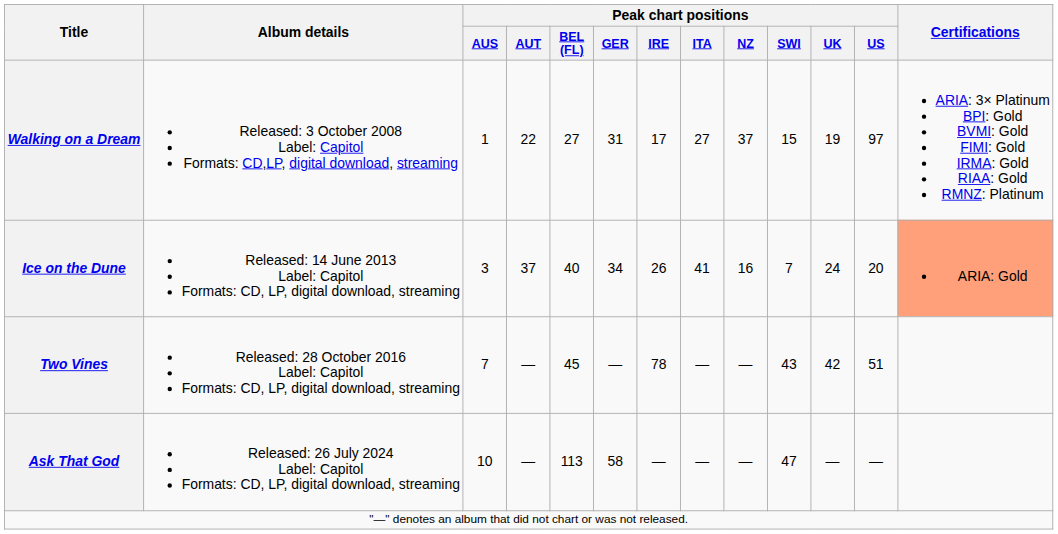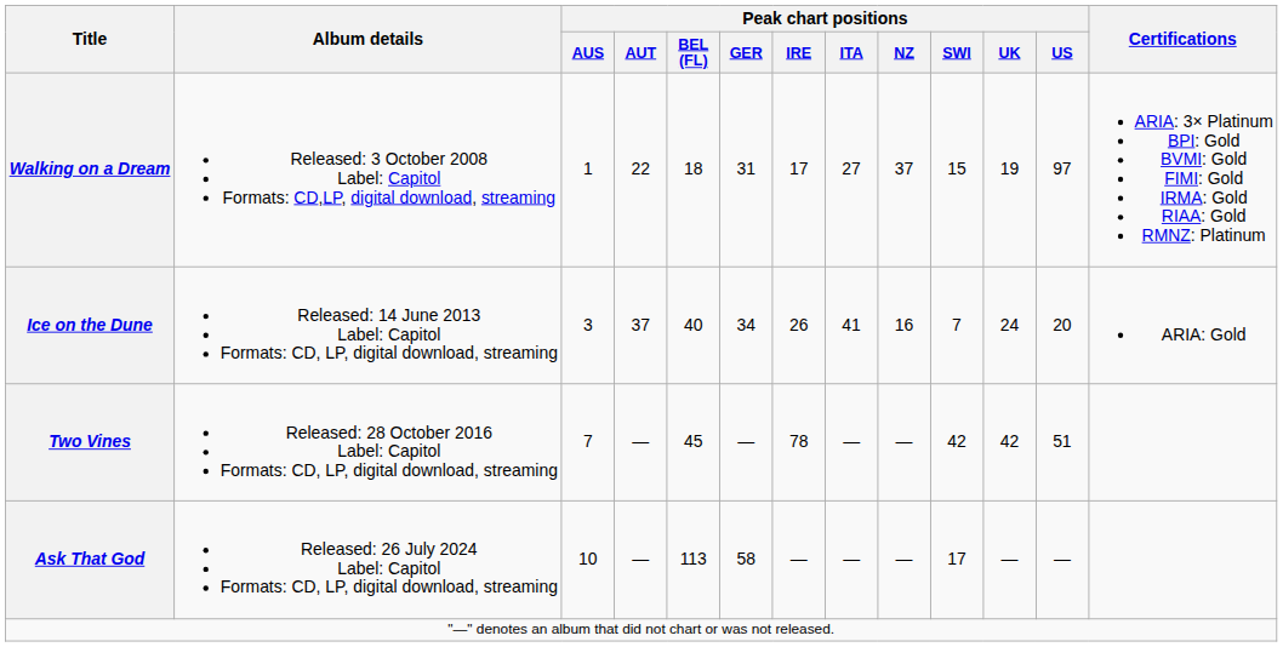Walking on a Dream | Peak chart positions / BEL (FL): 27 -> 18
Ice on the Dune | Certifications: lightsalmon background -> no background
Two Vines | Peak chart positions / SWI: 43 -> 42
Ask That God | Peak chart positions / SWI: 47 -> 17
